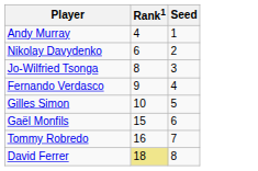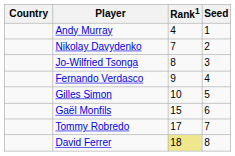+ column: Country
Nikolay Davydenko | Rank1: 6 -> 7
Tommy Robredo | Rank1: 16 -> 17
